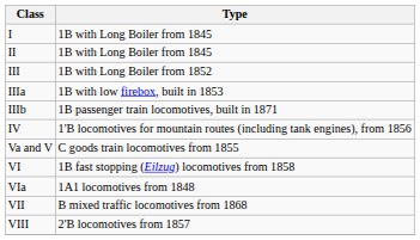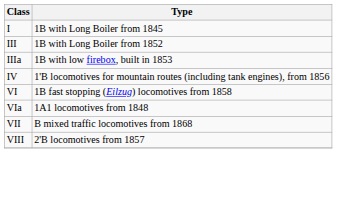- row: II | 1B with Long Boiler from 1845
- row: IIIb | 1B passenger train locomotives, built in 1871
- row: Va and V | C goods train locomotives from 1855
